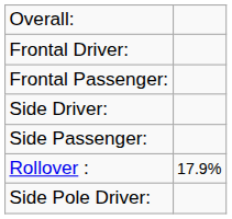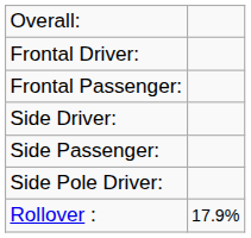rows swapped: Side Pole Driver: <-> Rollover :
